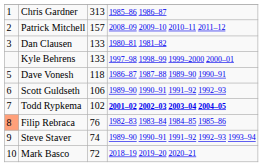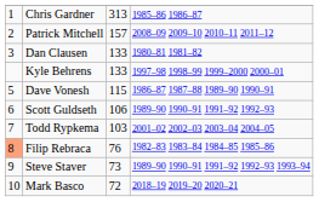Dave Vonesh | column 3: 118 -> 115
Todd Rypkema | column 3: 102 -> 103
Todd Rypkema | column 4: bold -> normal
Steve Staver | column 3: 74 -> 73
